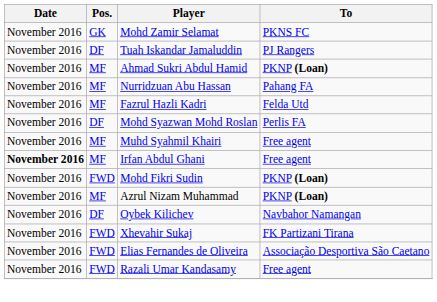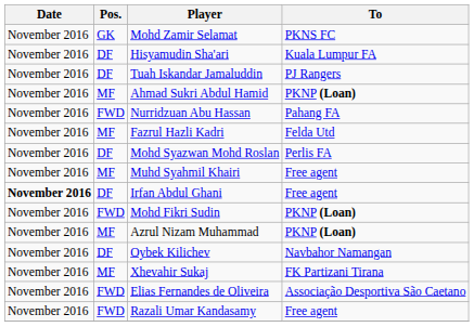+ row: November 2016 | DF | Hisyamudin Sha'ari | Kuala Lumpur FA
Nurridzuan Abu Hassan | Pos.: MF -> FWD
Irfan Abdul Ghani | Pos.: MF -> DF
Xhevahir Sukaj | Pos.: FWD -> MF
